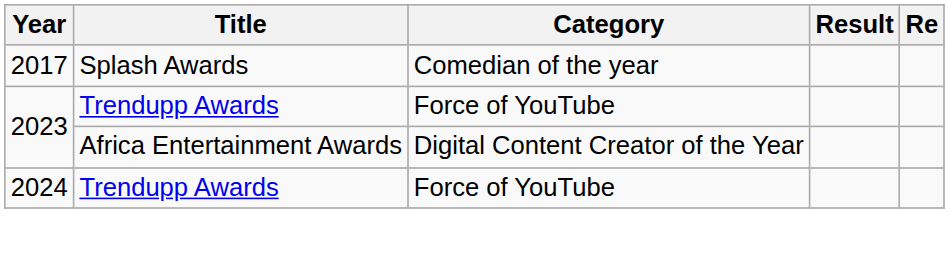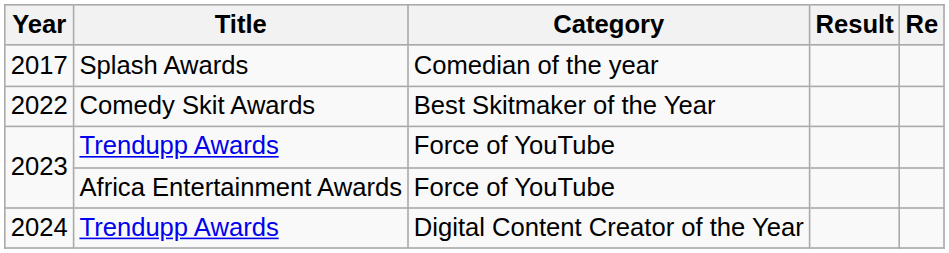+ row: 2022 | Comedy Skit Awards | Best Skitmaker of the Year
2023 / Africa Entertainment Awards | Category: Digital Content Creator of the Year -> Force of YouTube
2024 | Category: Force of YouTube -> Digital Content Creator of the Year
